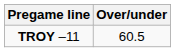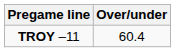TROY –11 | Over/under: 60.5 -> 60.4
